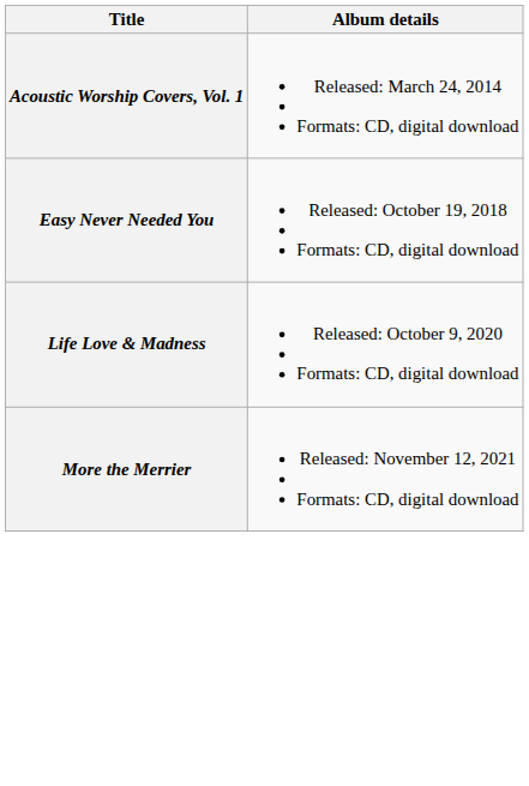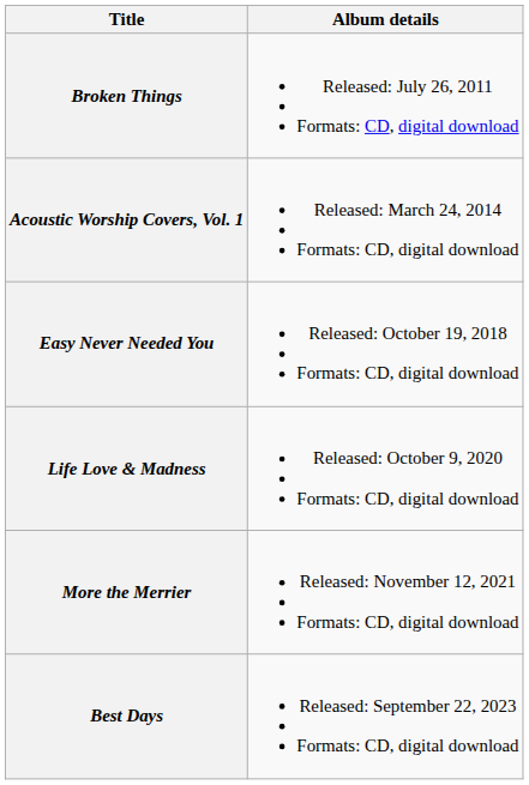+ row: Broken Things | Released: July 26, 2011 Formats: CD, digital download
+ row: Best Days | Released: September 22, 2023 Formats: CD, digital download
